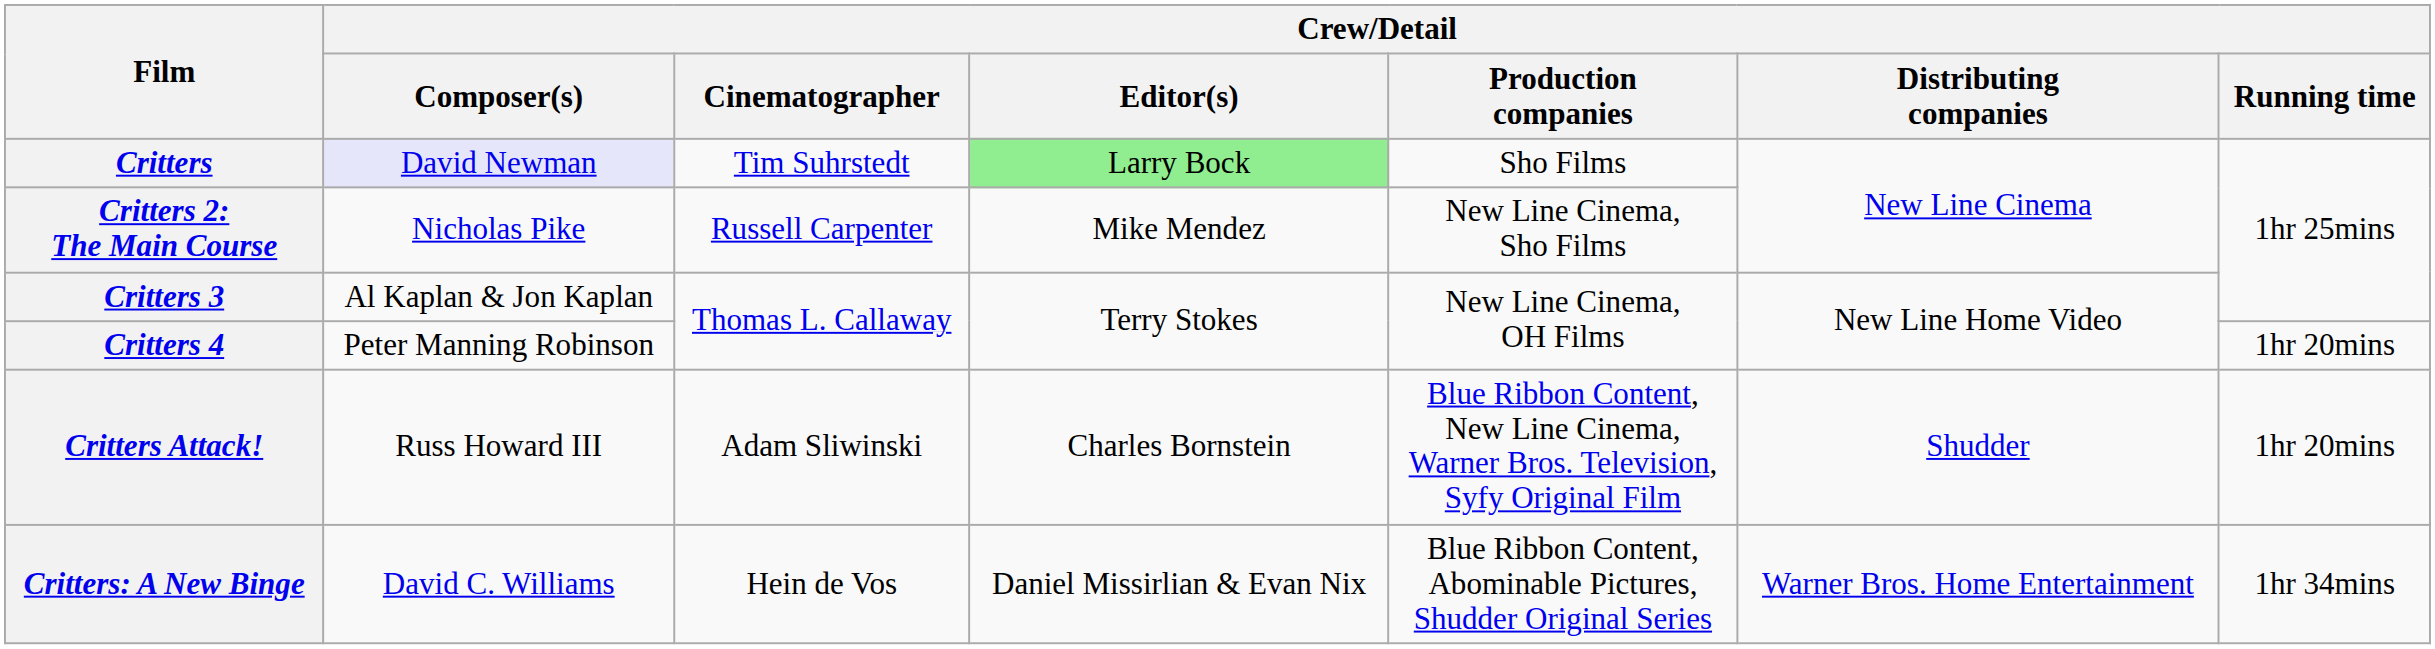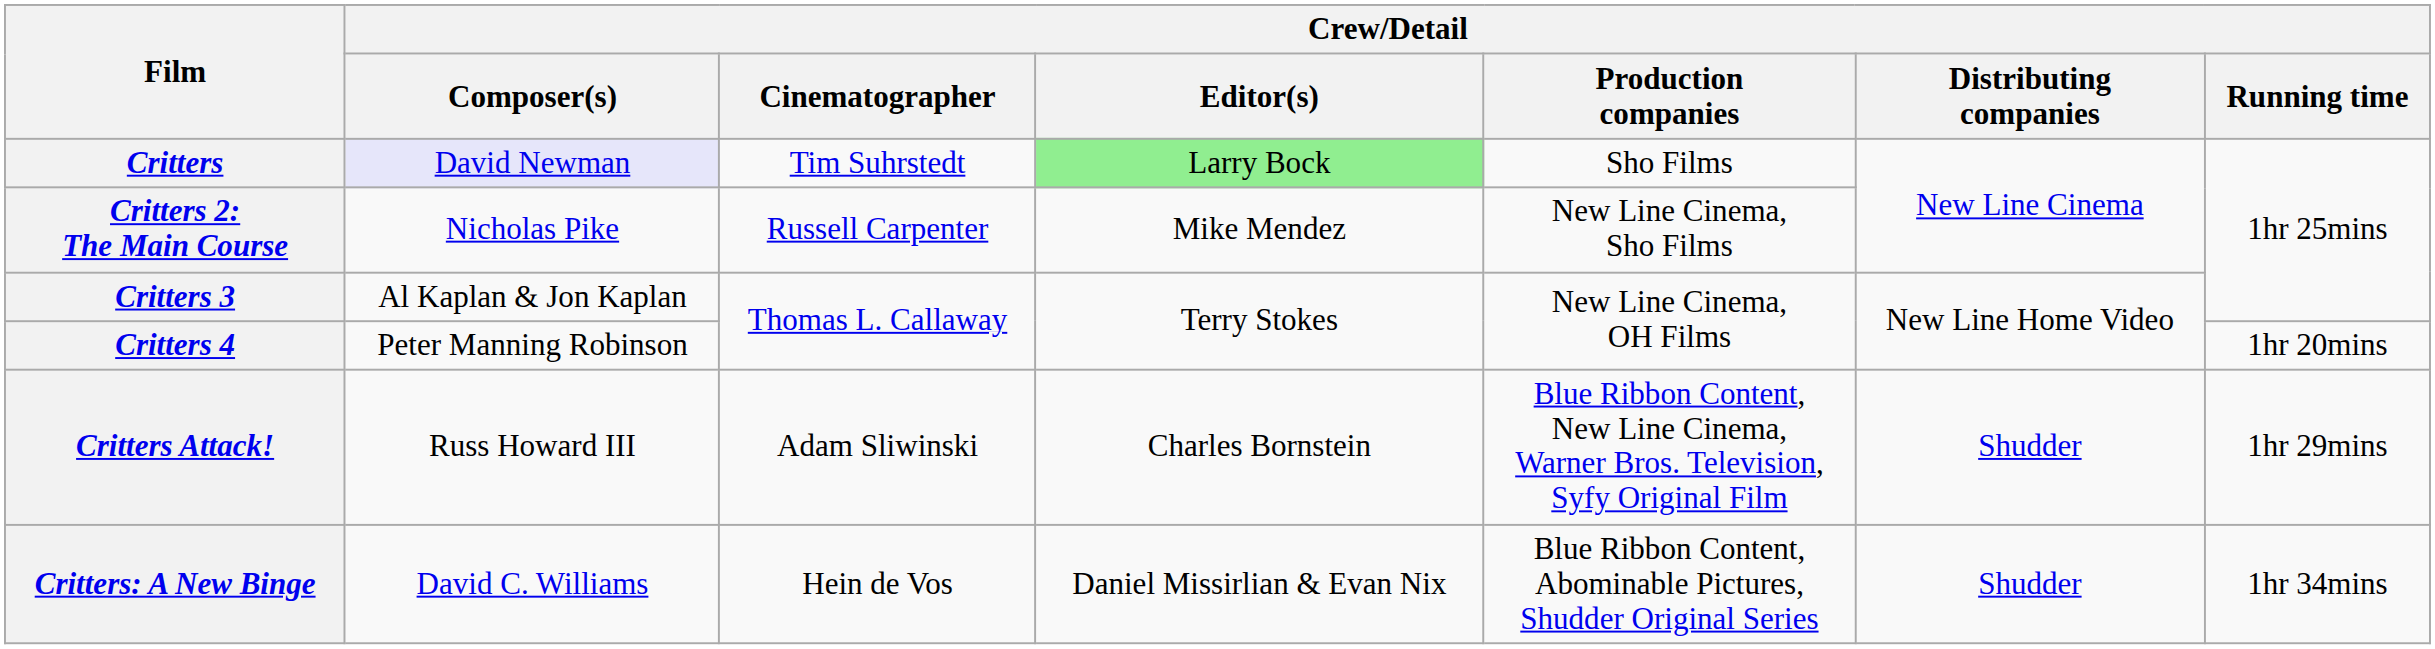Critters Attack! | Crew/Detail / Running time: 1hr 20mins -> 1hr 29mins
Critters: A New Binge | Crew/Detail / Distributing companies: Warner Bros. Home Entertainment -> Shudder
